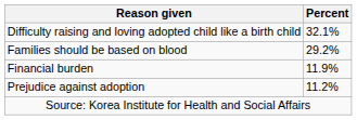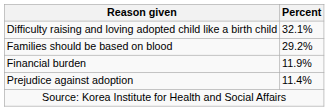Prejudice against adoption | Percent: 11.2% -> 11.4%
